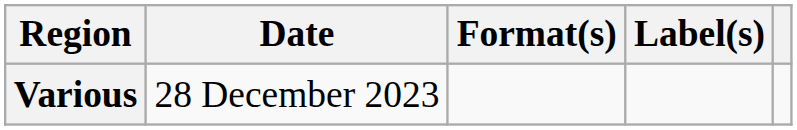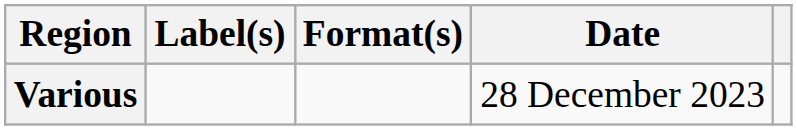columns swapped: Date <-> Label(s)
